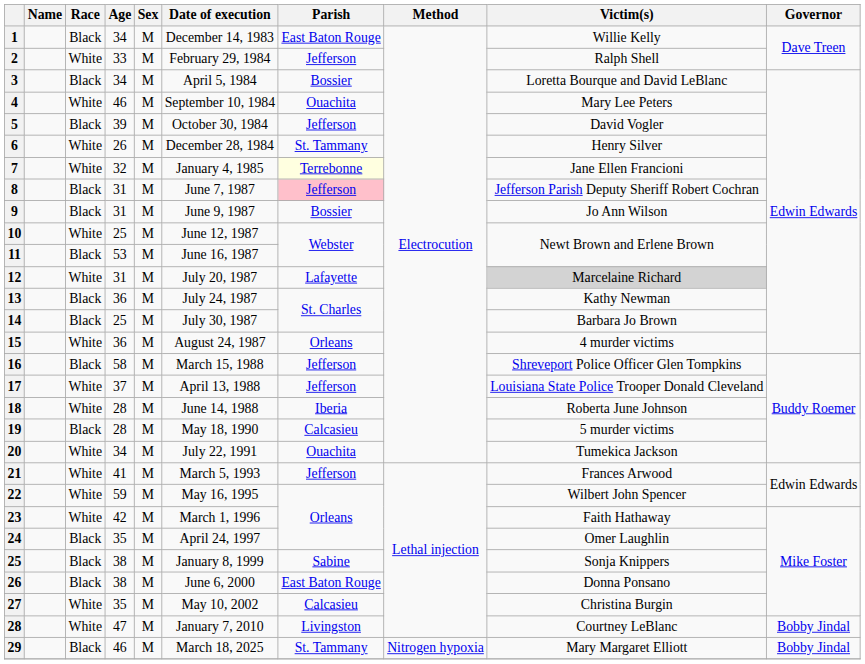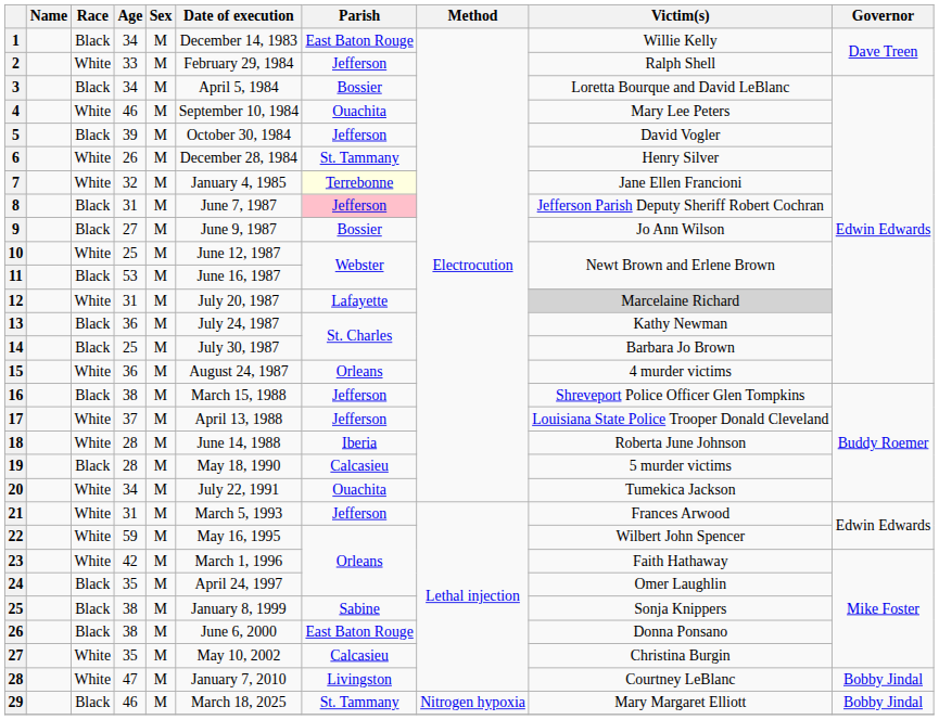9 | Age: 31 -> 27
16 | Age: 58 -> 38
21 | Age: 41 -> 31
